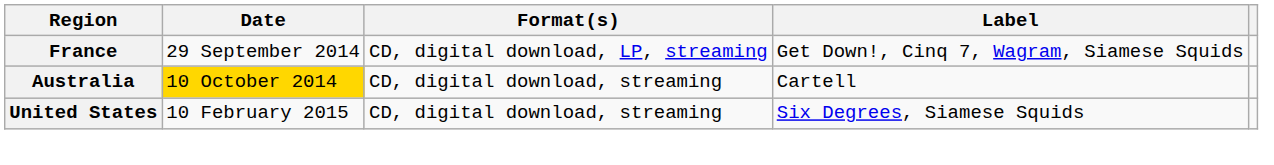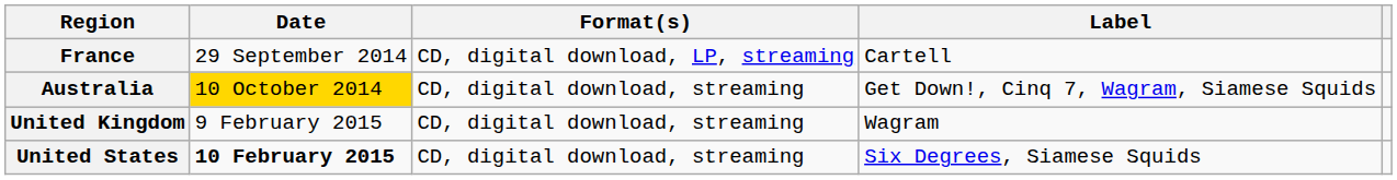France | Label: Get Down!, Cinq 7, Wagram, Siamese Squids -> Cartell
Australia | Label: Cartell -> Get Down!, Cinq 7, Wagram, Siamese Squids
+ row: United Kingdom | 9 February 2015 | CD, digital download, streaming | Wagram
United States | Date: normal -> bold
